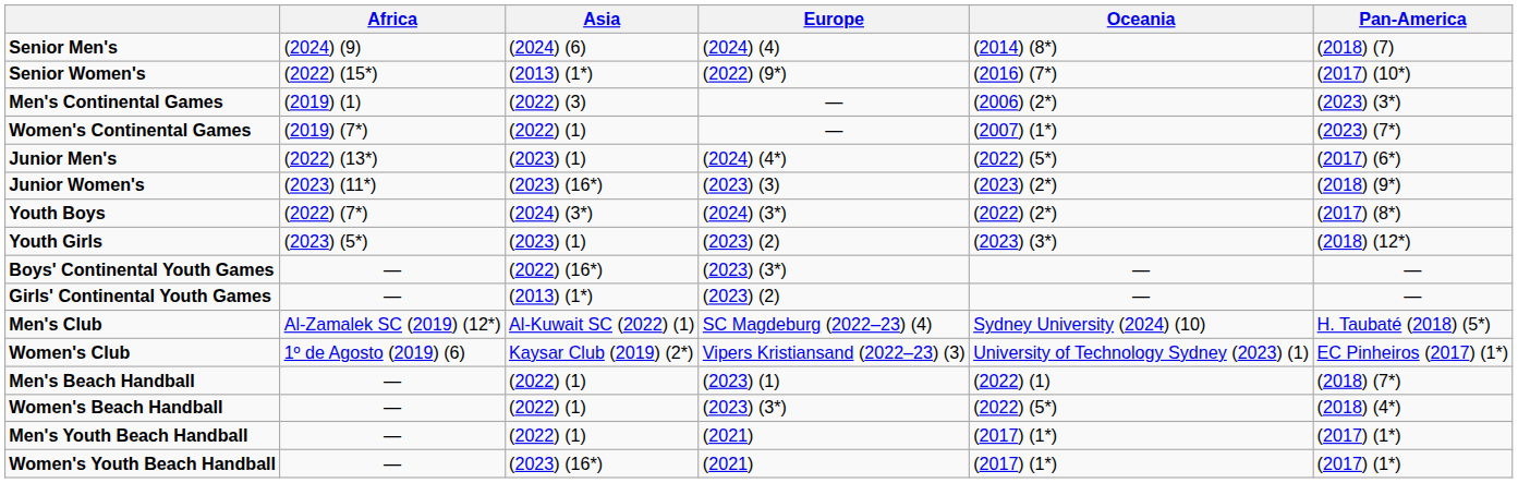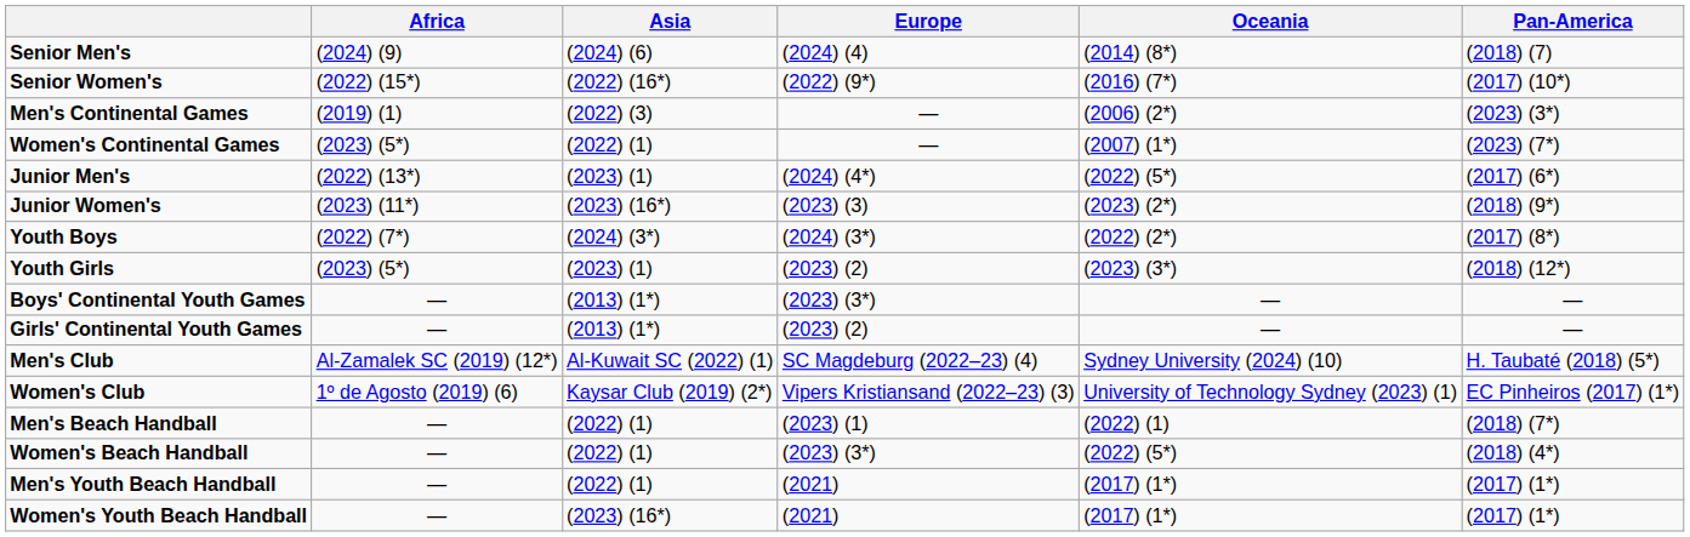Senior Women's | Asia: (2013) (1*) -> (2022) (16*)
Women's Continental Games | Africa: (2019) (7*) -> (2023) (5*)
Boys' Continental Youth Games | Asia: (2022) (16*) -> (2013) (1*)
